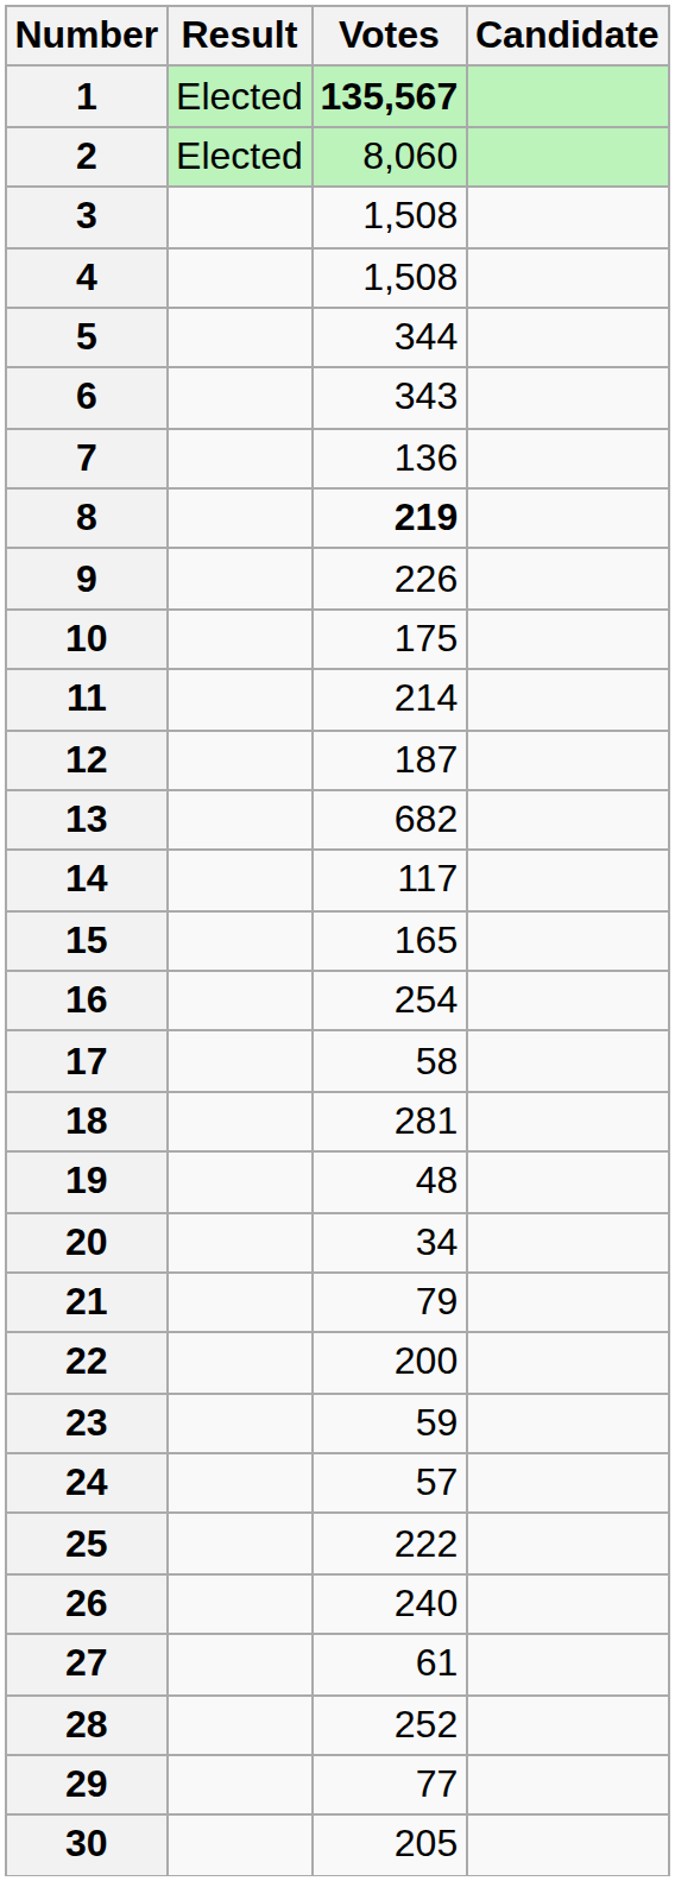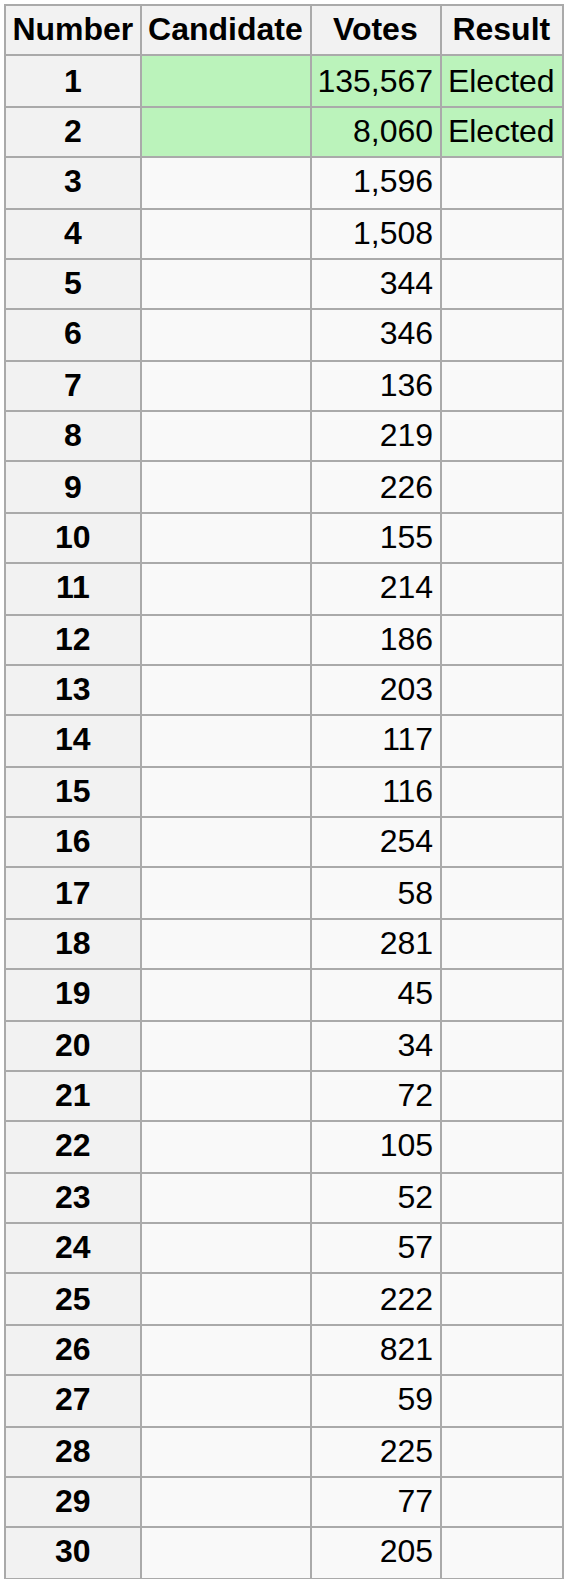columns swapped: Candidate <-> Result
1 | Votes: bold -> normal
3 | Votes: 1,508 -> 1,596
6 | Votes: 343 -> 346
8 | Votes: bold -> normal
10 | Votes: 175 -> 155
12 | Votes: 187 -> 186
13 | Votes: 682 -> 203
15 | Votes: 165 -> 116
19 | Votes: 48 -> 45
21 | Votes: 79 -> 72
22 | Votes: 200 -> 105
23 | Votes: 59 -> 52
26 | Votes: 240 -> 821
27 | Votes: 61 -> 59
28 | Votes: 252 -> 225
